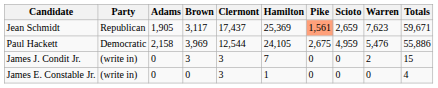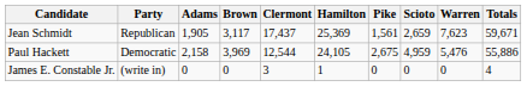Jean Schmidt | Pike: lightsalmon background -> no background
- row: James J. Condit Jr. | (write in) | 0 | 3 | 3 | 7 | 0 | 0 | 2 | 15
